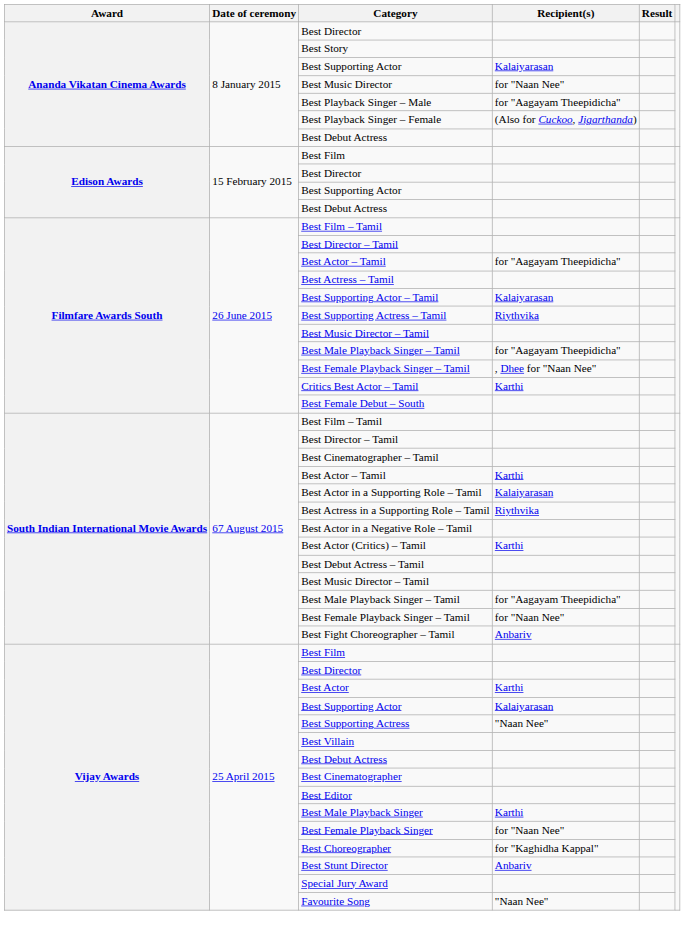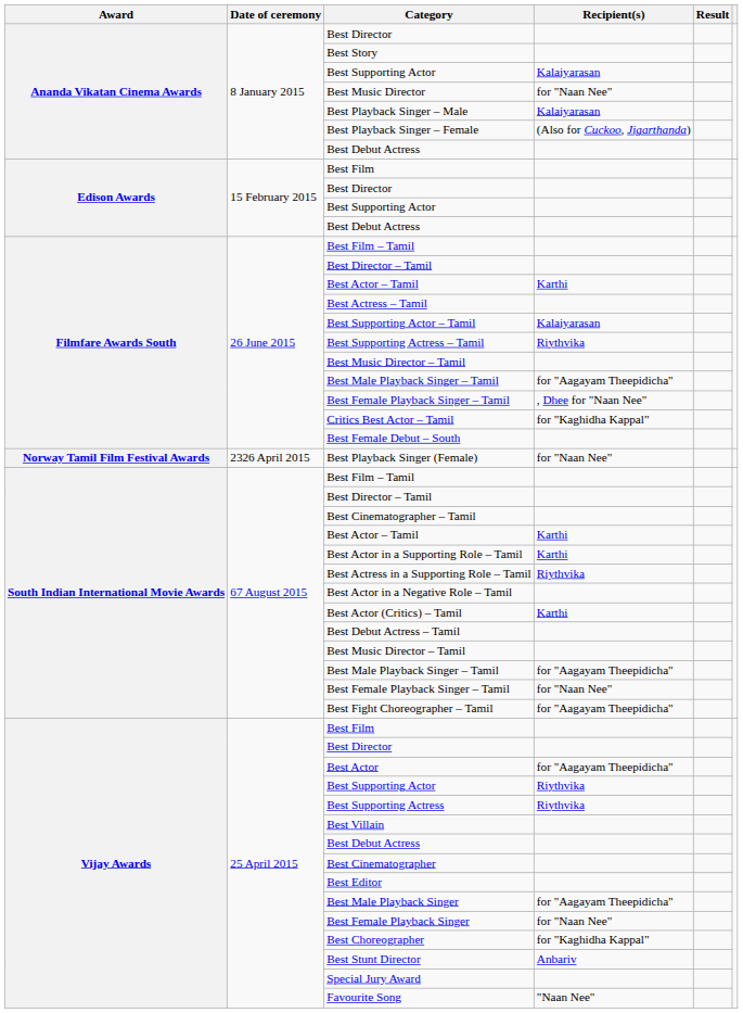Best Playback Singer – Male | Recipient(s): for "Aagayam Theepidicha" -> Kalaiyarasan
Filmfare Awards South / Best Actor – Tamil | Recipient(s): for "Aagayam Theepidicha" -> Karthi
Critics Best Actor – Tamil | Recipient(s): Karthi -> for "Kaghidha Kappal"
+ row: Norway Tamil Film Festival Awards | 2326 April 2015 | Best Playback Singer (Female) | for "Naan Nee"
Best Actor in a Supporting Role – Tamil | Recipient(s): Kalaiyarasan -> Karthi
Best Fight Choreographer – Tamil | Recipient(s): Anbariv -> for "Aagayam Theepidicha"
Best Actor | Recipient(s): Karthi -> for "Aagayam Theepidicha"
Vijay Awards / Best Supporting Actor | Recipient(s): Kalaiyarasan -> Riythvika
Best Supporting Actress | Recipient(s): "Naan Nee" -> Riythvika
Best Male Playback Singer | Recipient(s): Karthi -> for "Aagayam Theepidicha"
